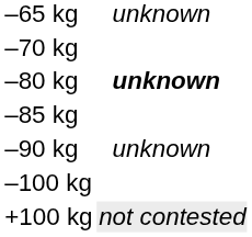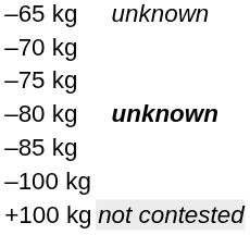+ row: –75 kg
- row: –90 kg | unknown
